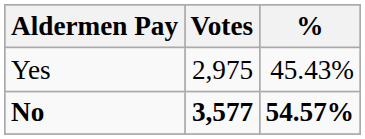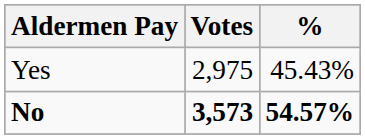No | Votes: 3,577 -> 3,573
